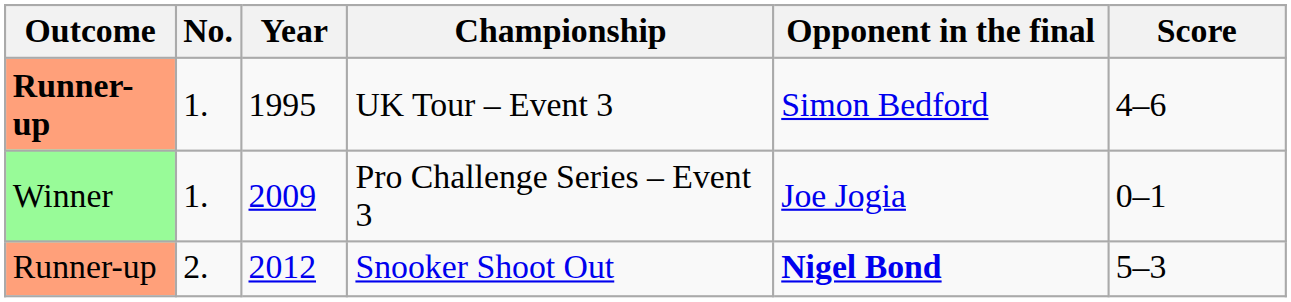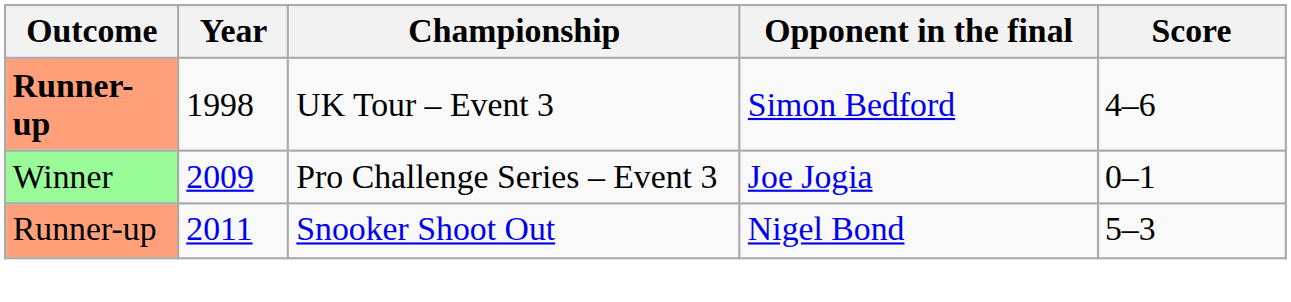- column: No. | 1. | 1. | 2.
UK Tour – Event 3 | Year: 1995 -> 1998
Snooker Shoot Out | Year: 2012 -> 2011
Snooker Shoot Out | Opponent in the final: bold -> normal
